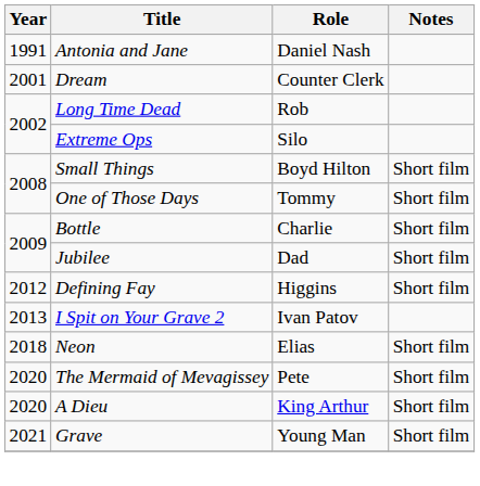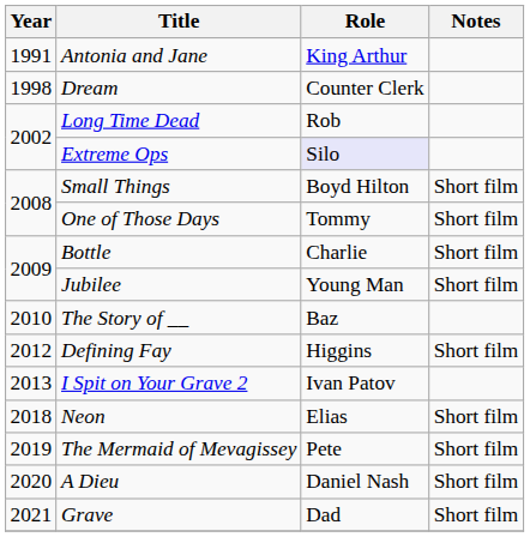Antonia and Jane | Role: Daniel Nash -> King Arthur
Dream | Year: 2001 -> 1998
Extreme Ops | Role: no background -> lavender background
Jubilee | Role: Dad -> Young Man
+ row: 2010 | The Story of __ | Baz
The Mermaid of Mevagissey | Year: 2020 -> 2019
A Dieu | Role: King Arthur -> Daniel Nash
Grave | Role: Young Man -> Dad
